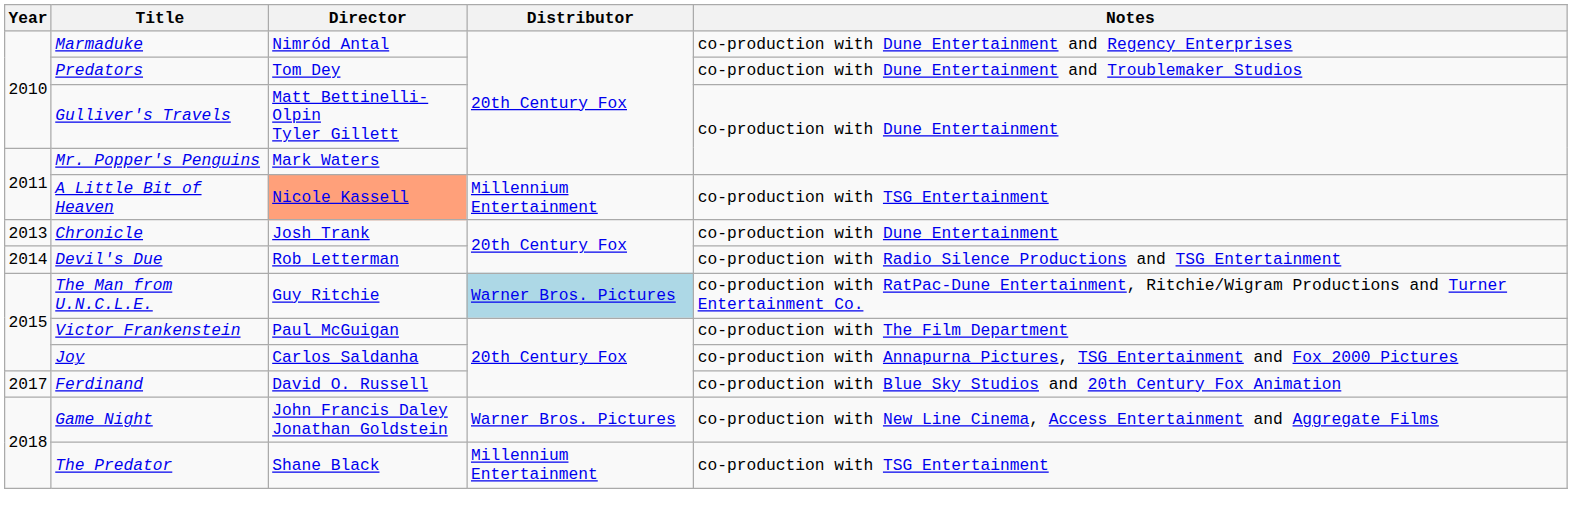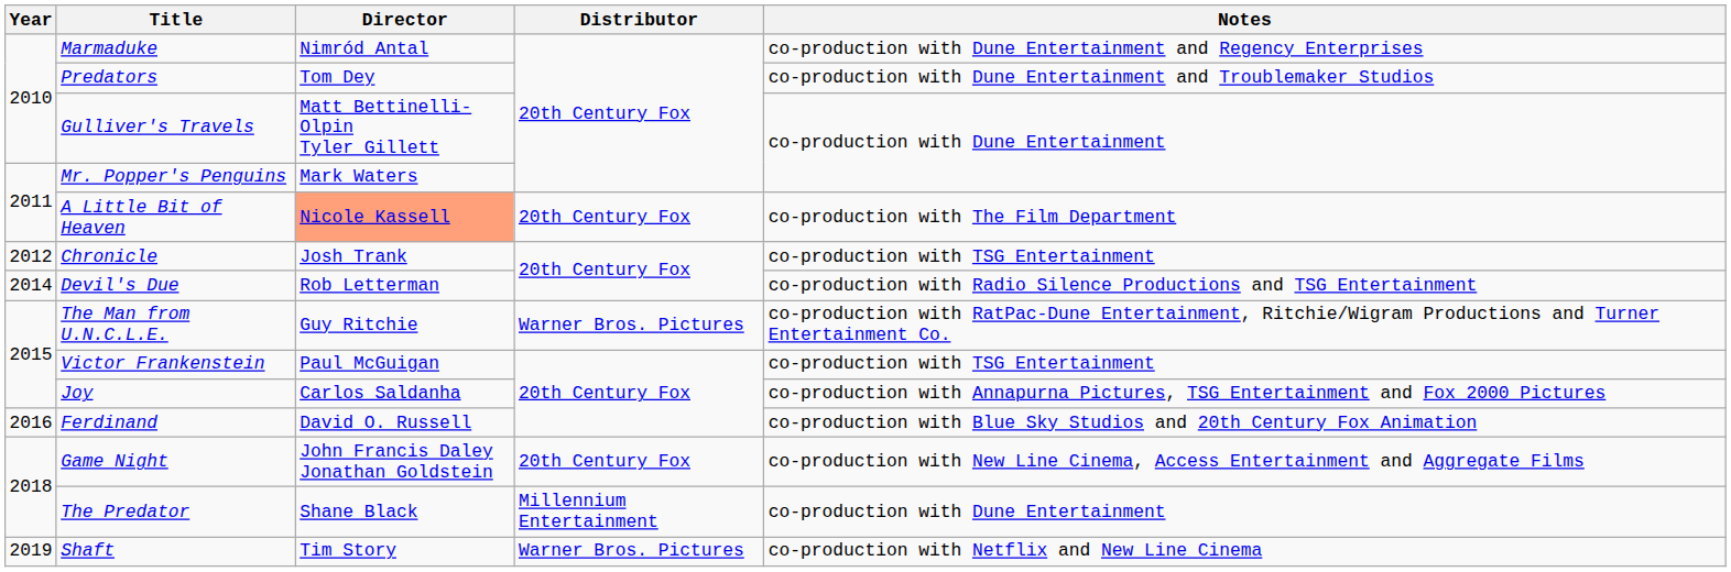A Little Bit of Heaven | Distributor: Millennium Entertainment -> 20th Century Fox
A Little Bit of Heaven | Notes: co-production with TSG Entertainment -> co-production with The Film Department
Chronicle | Year: 2013 -> 2012
Chronicle | Notes: co-production with Dune Entertainment -> co-production with TSG Entertainment
The Man from U.N.C.L.E. | Distributor: lightblue background -> no background
Victor Frankenstein | Notes: co-production with The Film Department -> co-production with TSG Entertainment
Ferdinand | Year: 2017 -> 2016
Game Night | Distributor: Warner Bros. Pictures -> 20th Century Fox
The Predator | Notes: co-production with TSG Entertainment -> co-production with Dune Entertainment
+ row: 2019 | Shaft | Tim Story | Warner Bros. Pictures | co-production with Netflix and New Line Cinema
